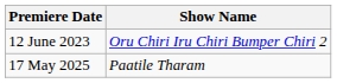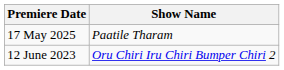rows swapped: 12 June 2023 <-> 17 May 2025
